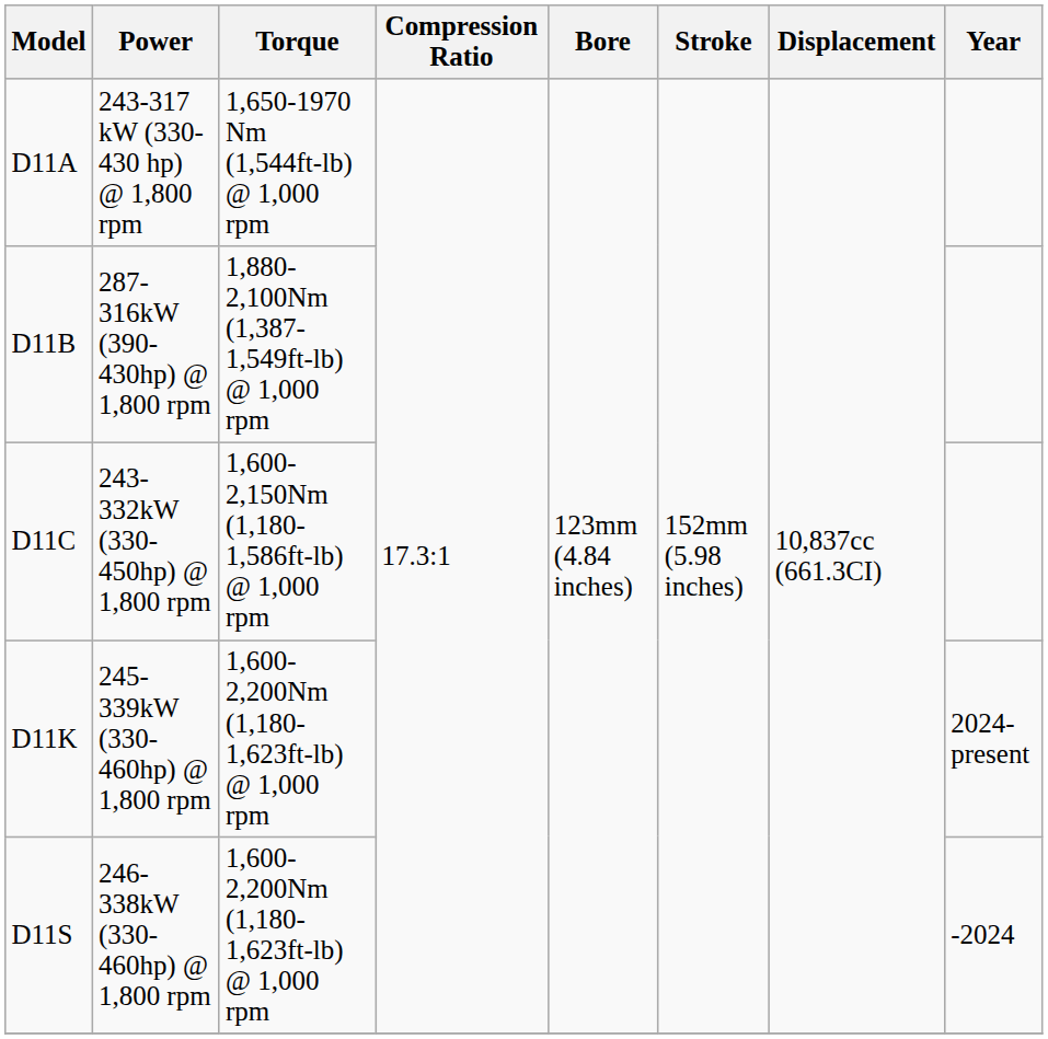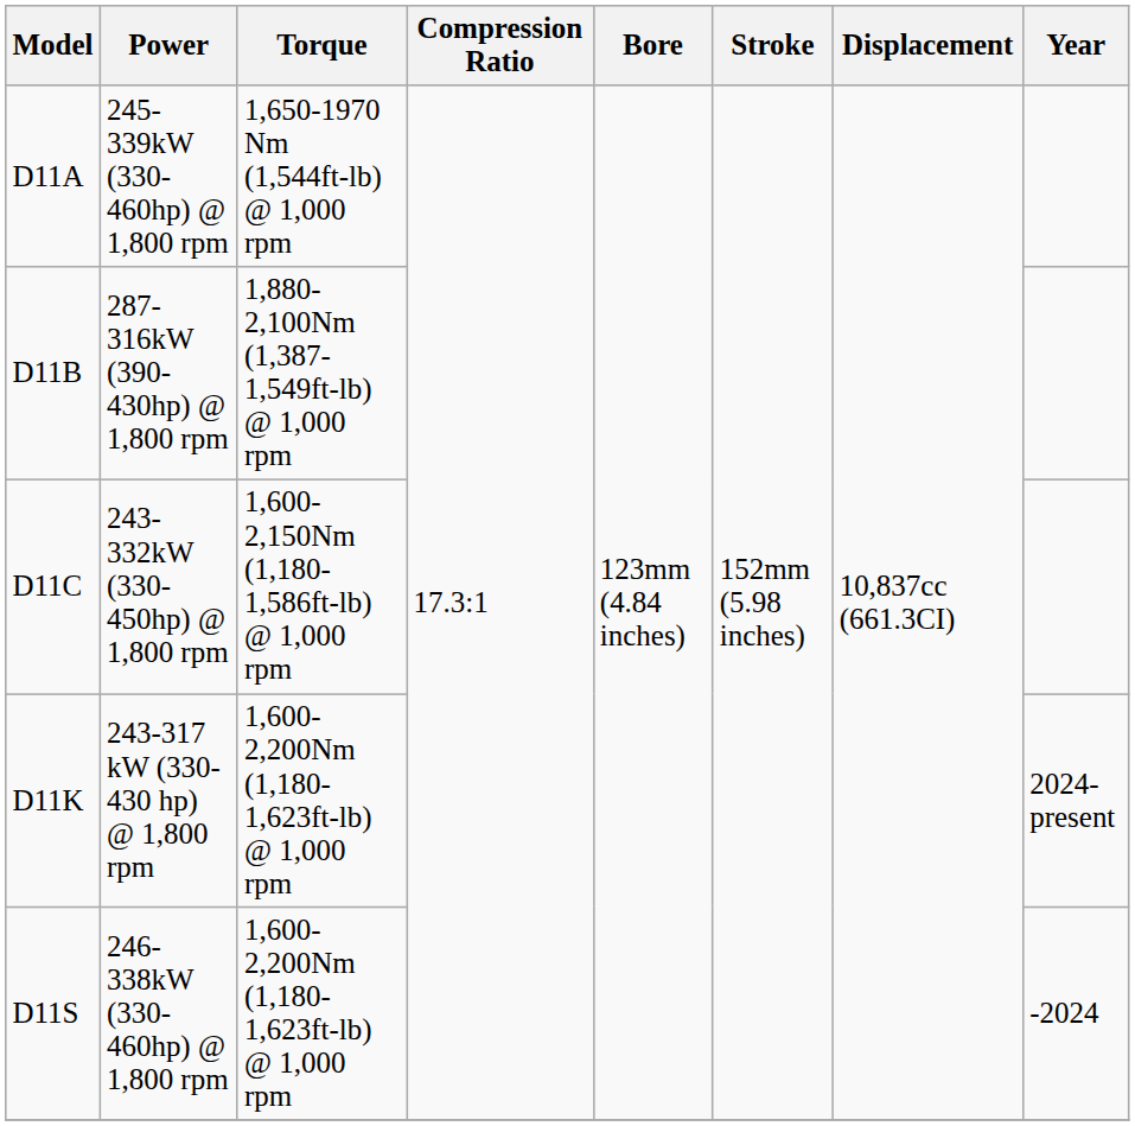D11A | Power: 243-317 kW (330-430 hp) @ 1,800 rpm -> 245-339kW (330-460hp) @ 1,800 rpm
D11K | Power: 245-339kW (330-460hp) @ 1,800 rpm -> 243-317 kW (330-430 hp) @ 1,800 rpm
